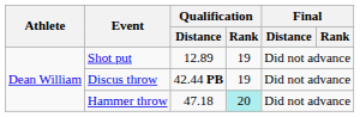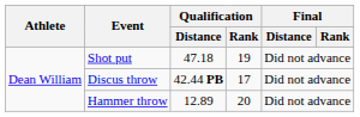Shot put | Qualification / Distance: 12.89 -> 47.18
Discus throw | Qualification / Rank: 19 -> 17
Hammer throw | Qualification / Distance: 47.18 -> 12.89
Hammer throw | Qualification / Rank: paleturquoise background -> no background
